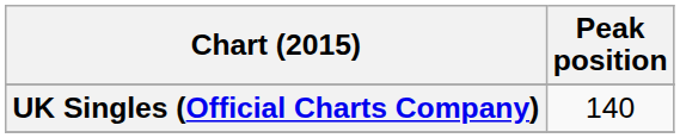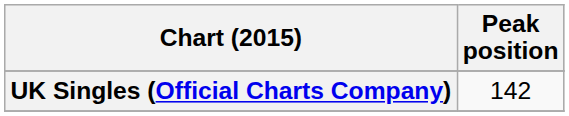UK Singles (Official Charts Company) | Peak position: 140 -> 142
